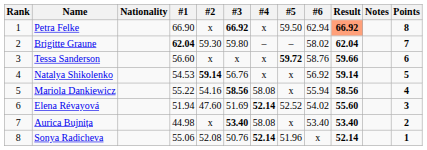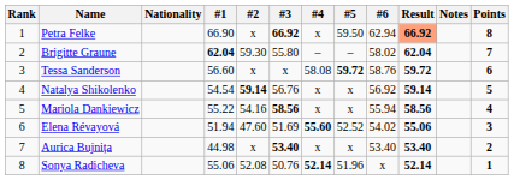Brigitte Graune | #3: 59.80 -> 55.80
Tessa Sanderson | #4: x -> 58.08
Tessa Sanderson | Result: 59.66 -> 59.72
Natalya Shikolenko | #1: 54.53 -> 54.54
Mariola Dankiewicz | #4: 58.08 -> x
Elena Révayová | #4: 52.14 -> 55.60
Elena Révayová | Result: 55.60 -> 55.06
Aurica Bujnița | #4: 58.08 -> x
